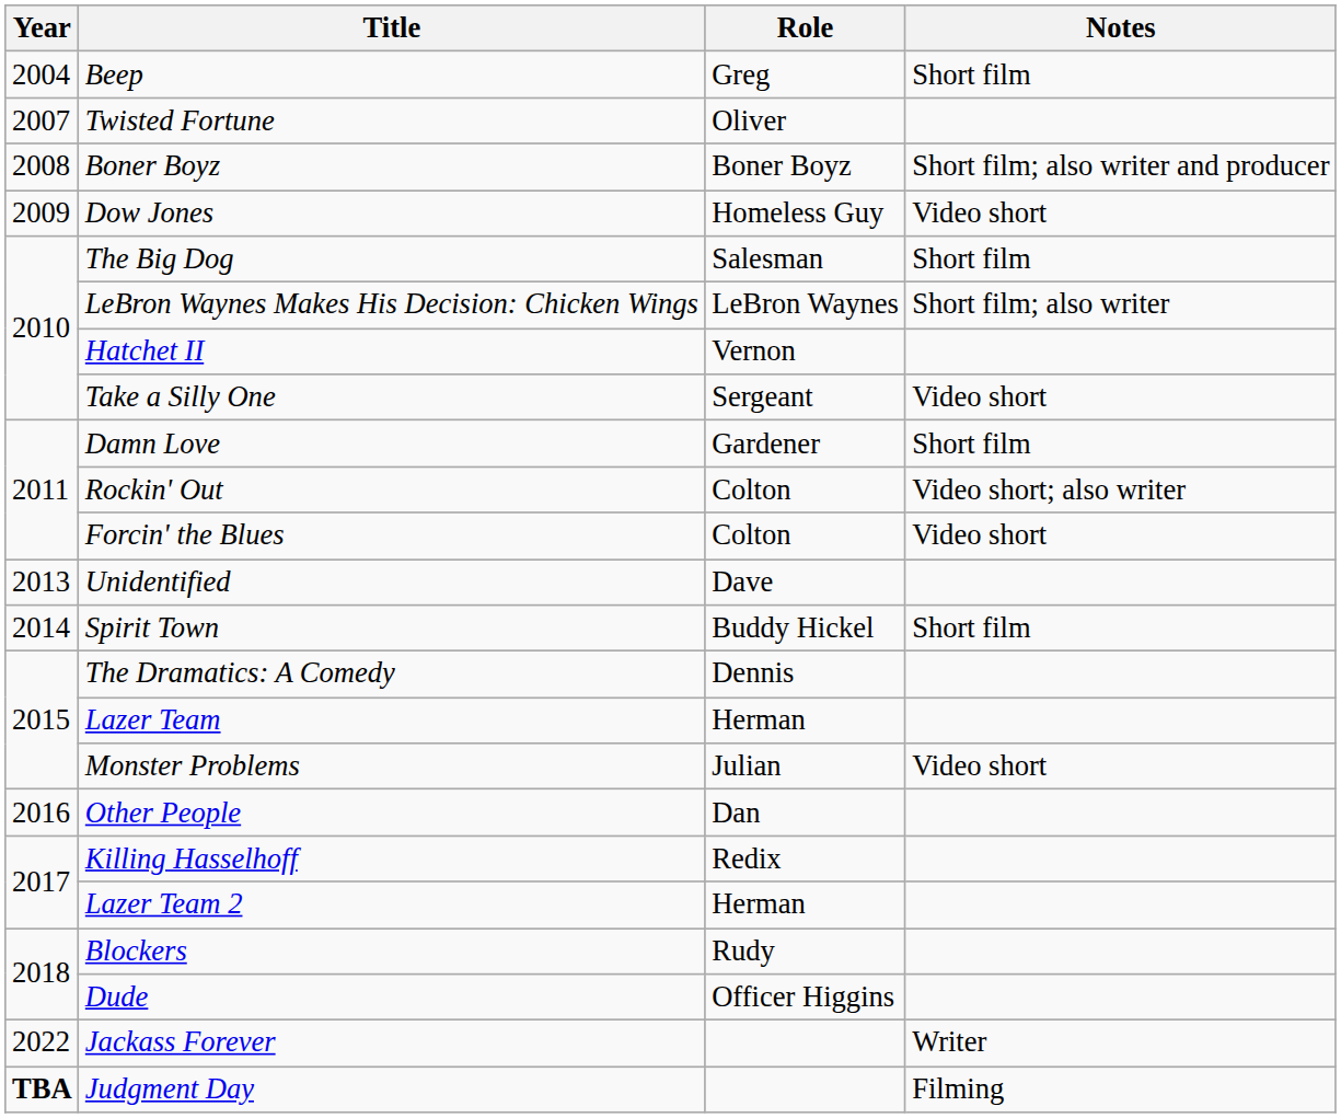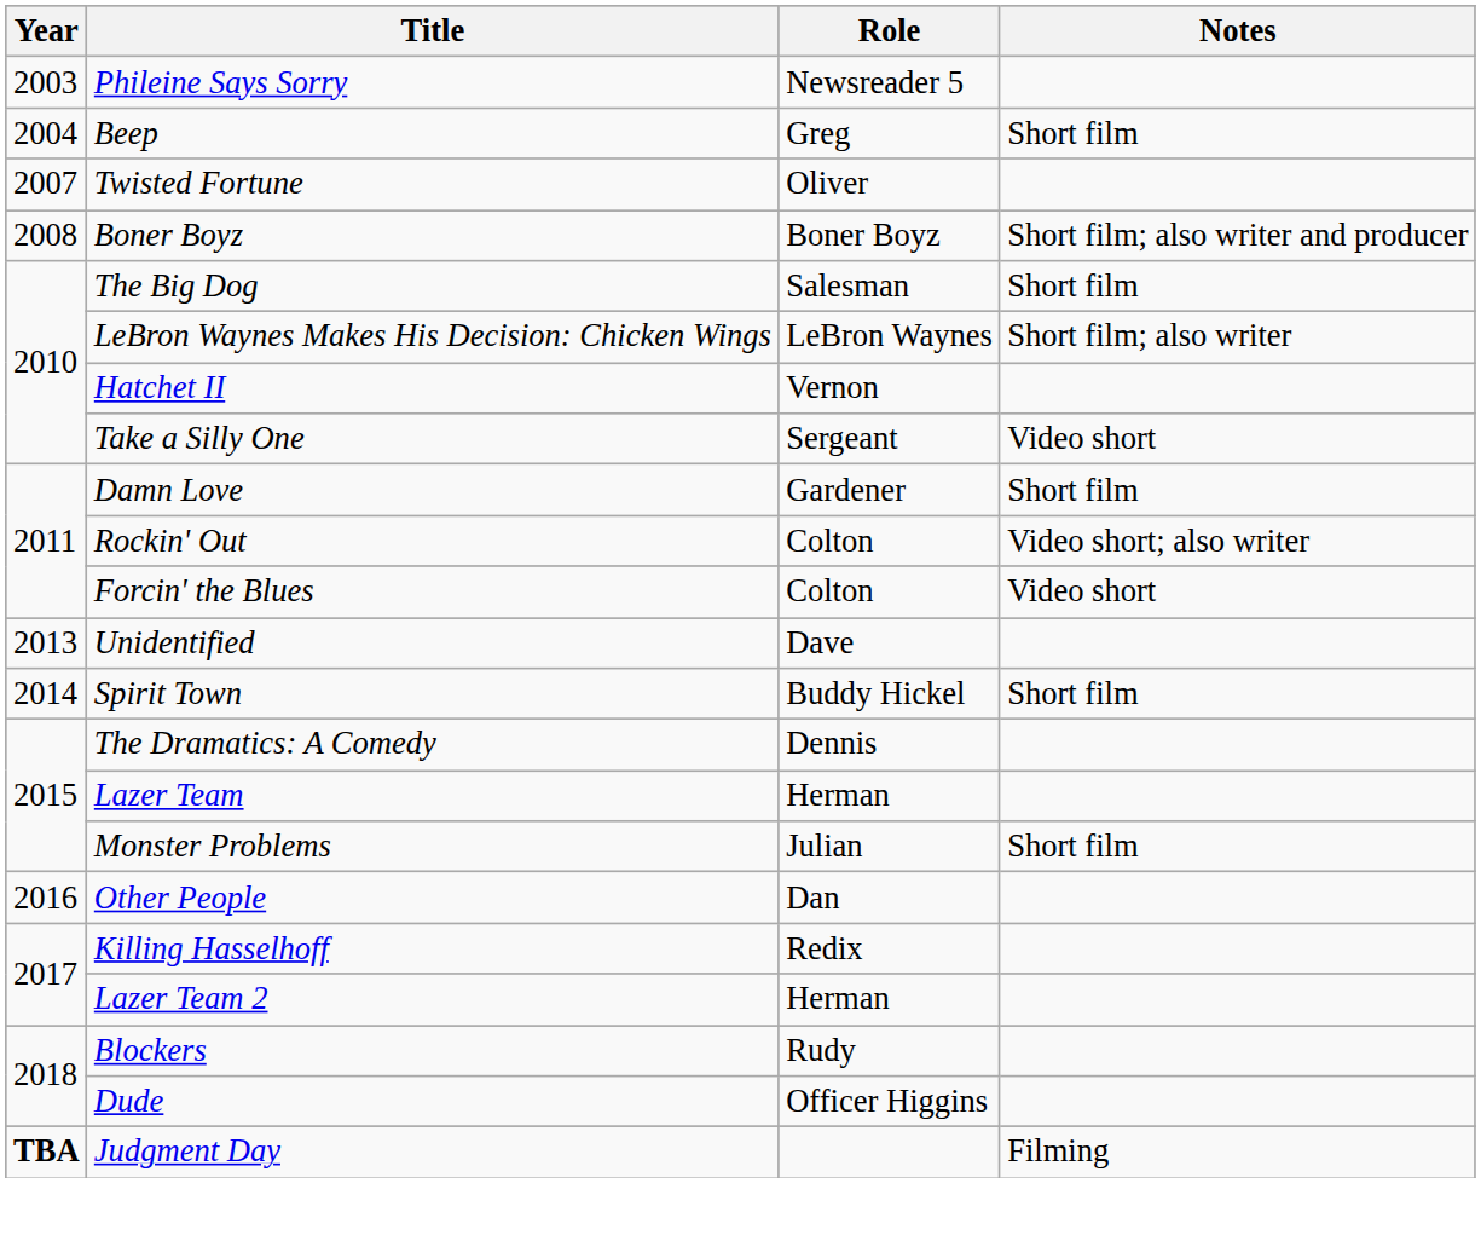+ row: 2003 | Phileine Says Sorry | Newsreader 5
- row: 2009 | Dow Jones | Homeless Guy | Video short
Monster Problems | Notes: Video short -> Short film
- row: 2022 | Jackass Forever | Writer
